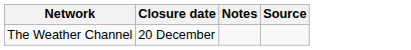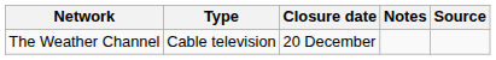+ column: Type | Cable television
